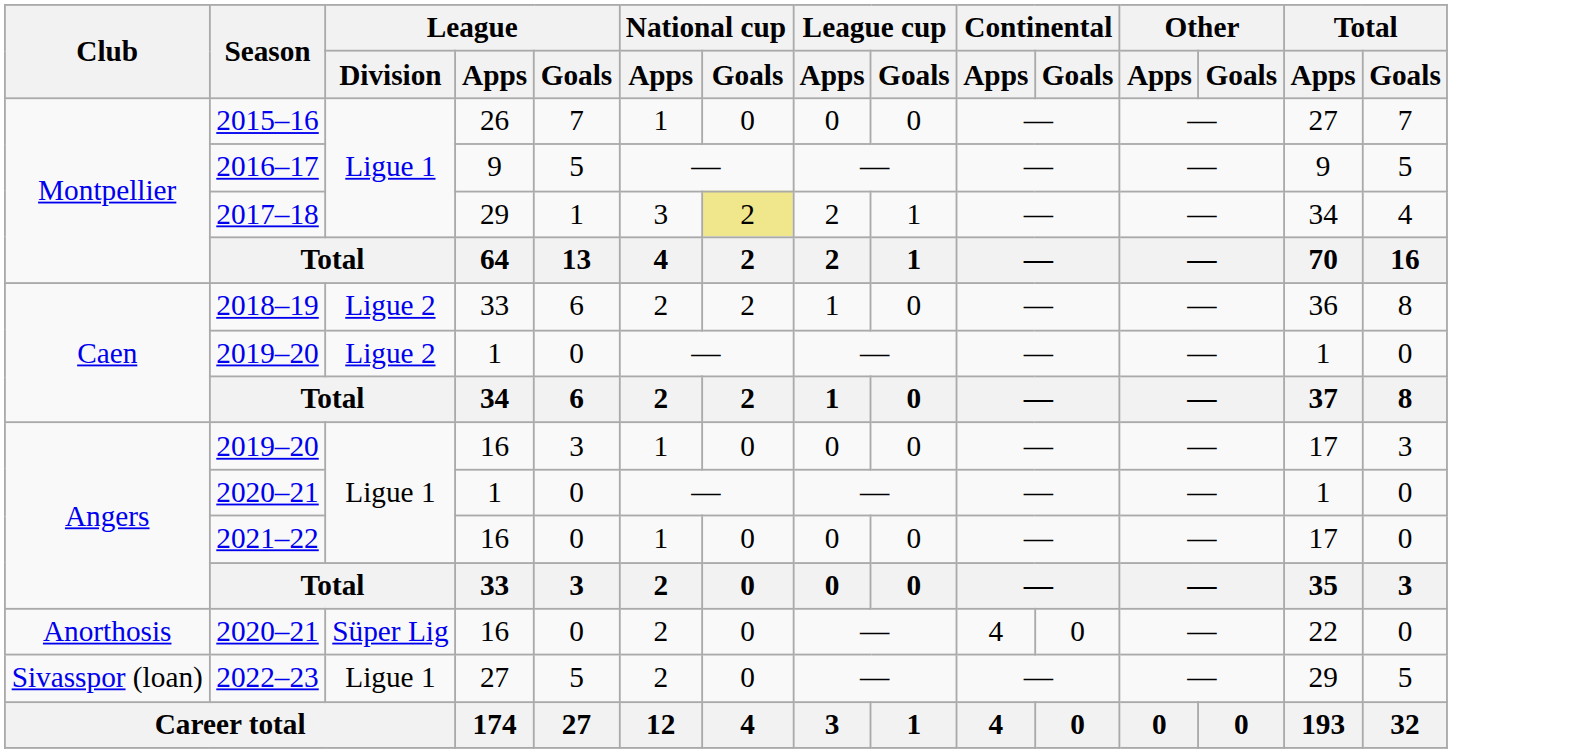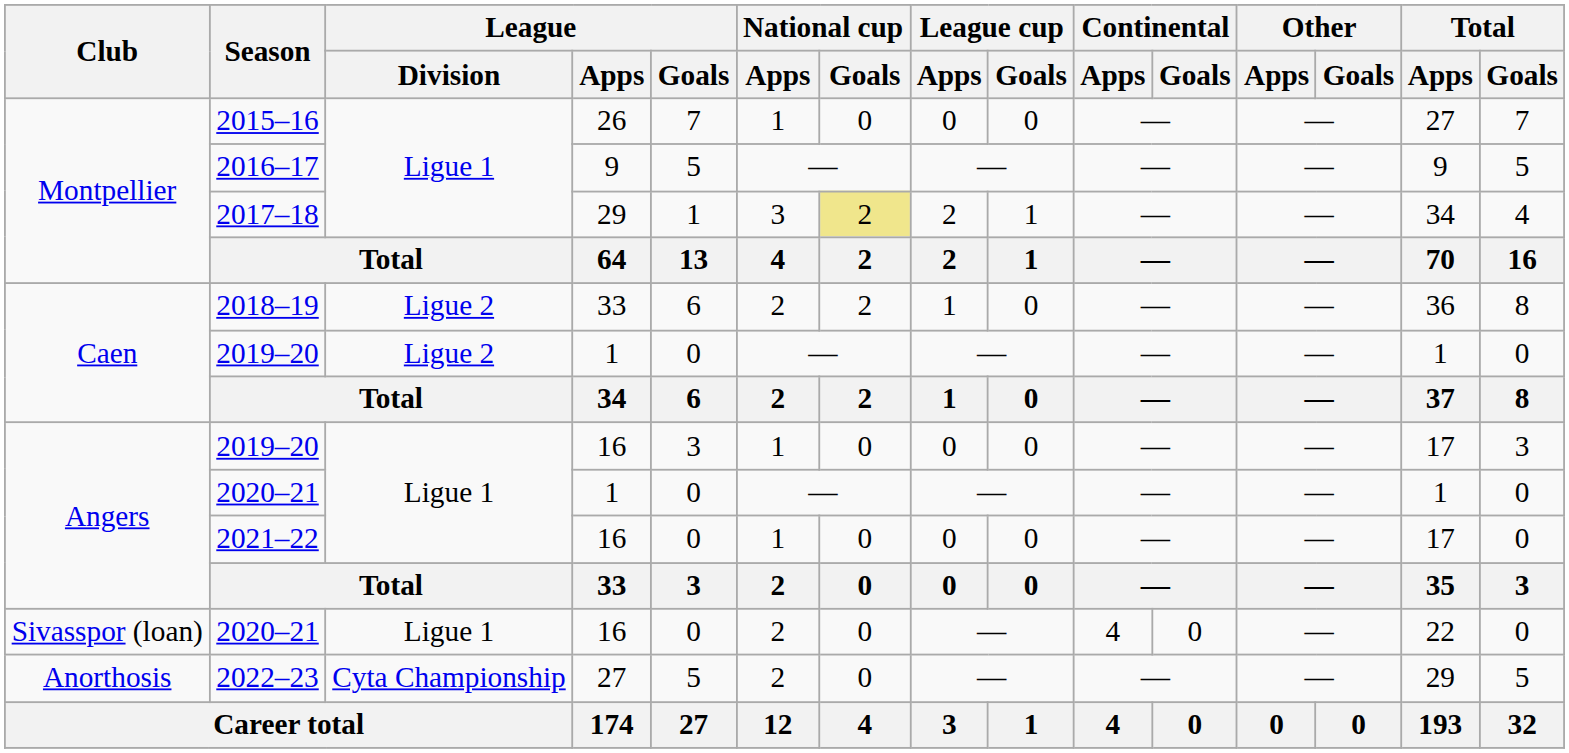2020–21 / 16 | Club: Anorthosis -> Sivasspor (loan)
2020–21 / 16 | League / Division: Süper Lig -> Ligue 1
2022–23 | Club: Sivasspor (loan) -> Anorthosis
2022–23 | League / Division: Ligue 1 -> Cyta Championship
